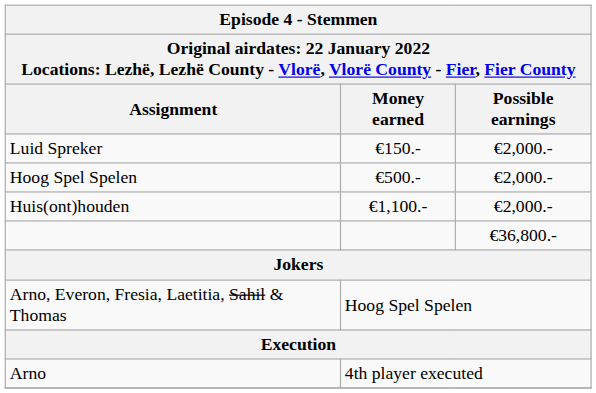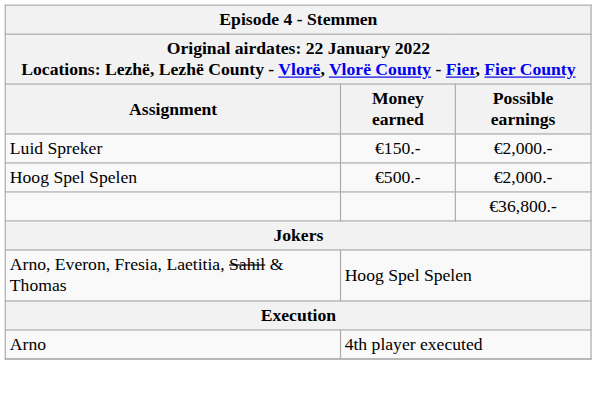- row: Huis(ont)houden | €1,100.- | €2,000.-
